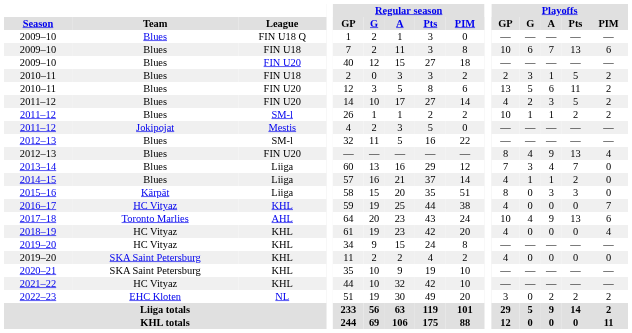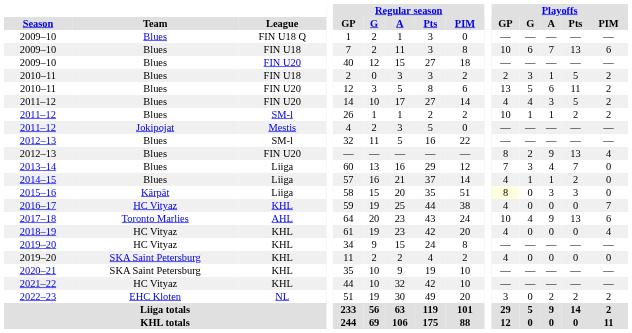2011–12 / FIN U20 | Playoffs / G: 2 -> 4
2012–13 / FIN U20 | Playoffs / G: 4 -> 2
2015–16 | Playoffs / GP: no background -> lightyellow background
